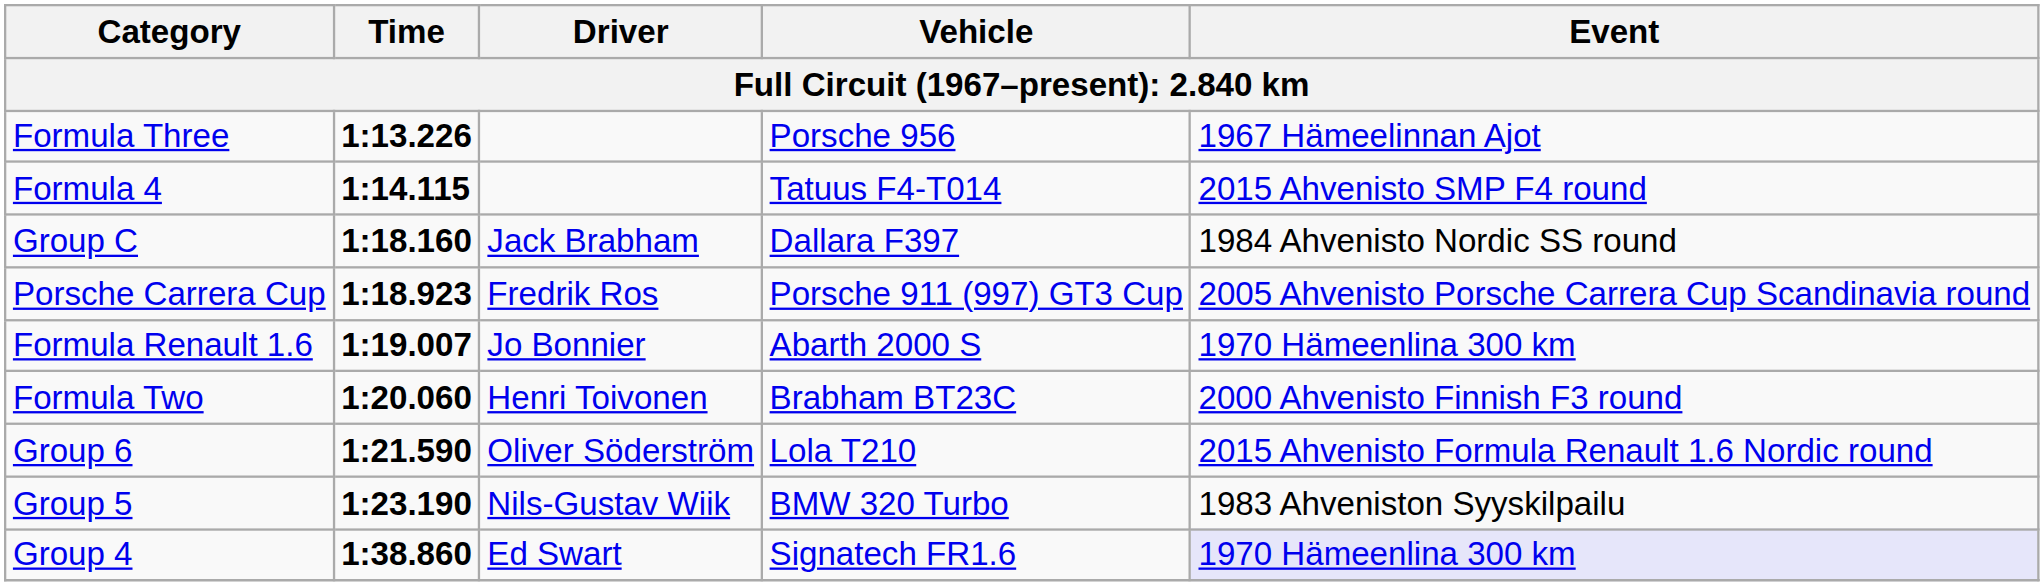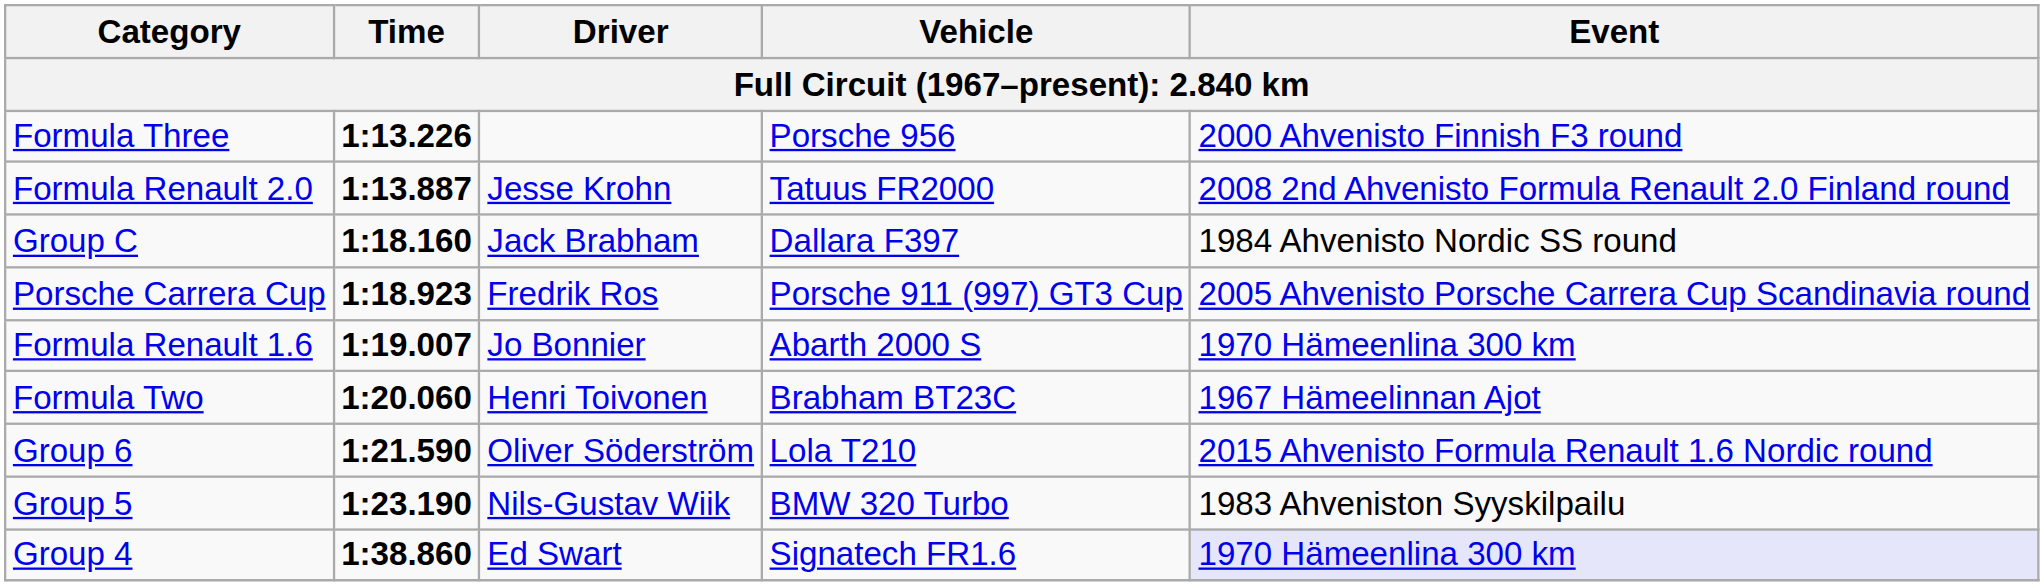Formula Three | Event: 1967 Hämeelinnan Ajot -> 2000 Ahvenisto Finnish F3 round
+ row: Formula Renault 2.0 | 1:13.887 | Jesse Krohn | Tatuus FR2000 | 2008 2nd Ahvenisto Formula Renault 2.0 Finland round
- row: Formula 4 | 1:14.115 | Tatuus F4-T014 | 2015 Ahvenisto SMP F4 round
Formula Two | Event: 2000 Ahvenisto Finnish F3 round -> 1967 Hämeelinnan Ajot
